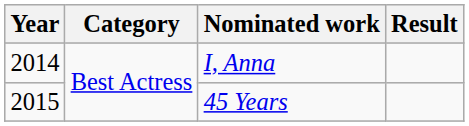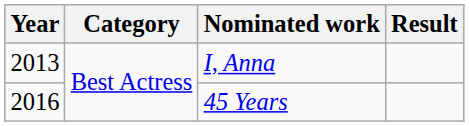I, Anna | Year: 2014 -> 2013
45 Years | Year: 2015 -> 2016
